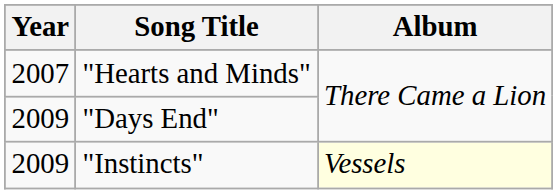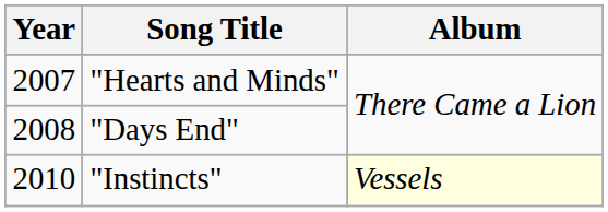"Days End" | Year: 2009 -> 2008
"Instincts" | Year: 2009 -> 2010
